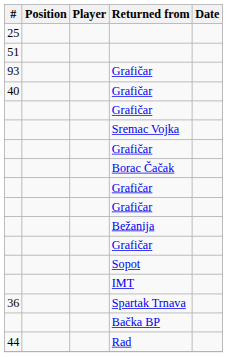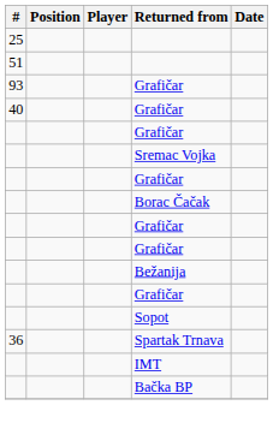rows swapped: Spartak Trnava <-> IMT
- row: 44 | Rad
